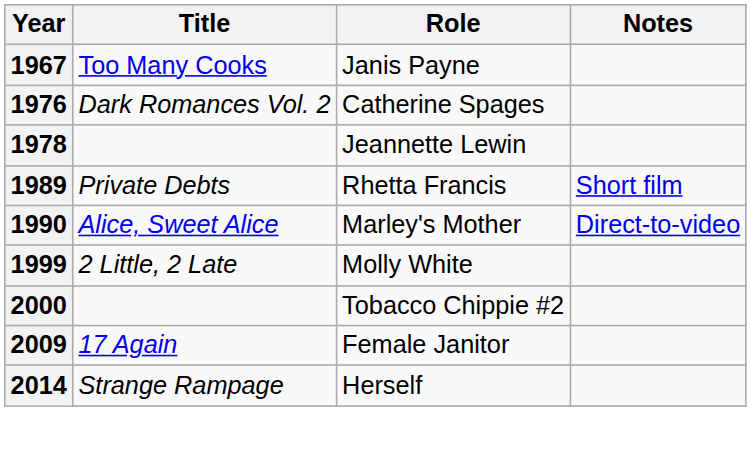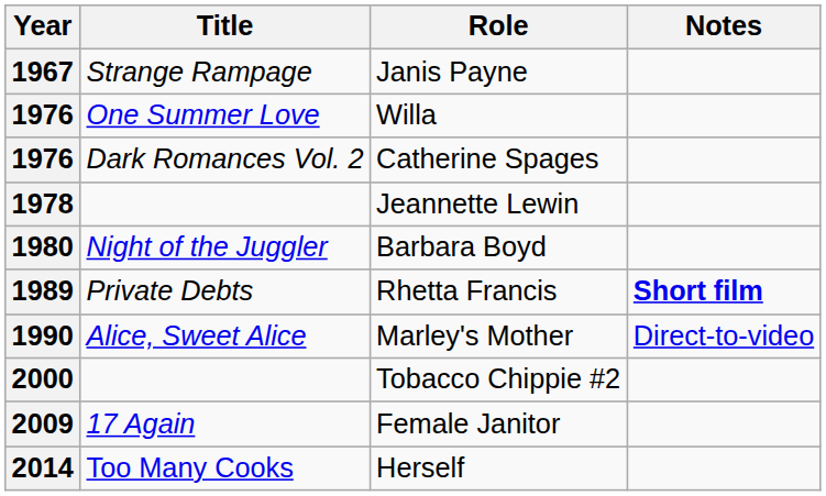1967 | Title: Too Many Cooks -> Strange Rampage
+ row: 1976 | One Summer Love | Willa
+ row: 1980 | Night of the Juggler | Barbara Boyd
1989 | Notes: normal -> bold
- row: 1999 | 2 Little, 2 Late | Molly White
2014 | Title: Strange Rampage -> Too Many Cooks
